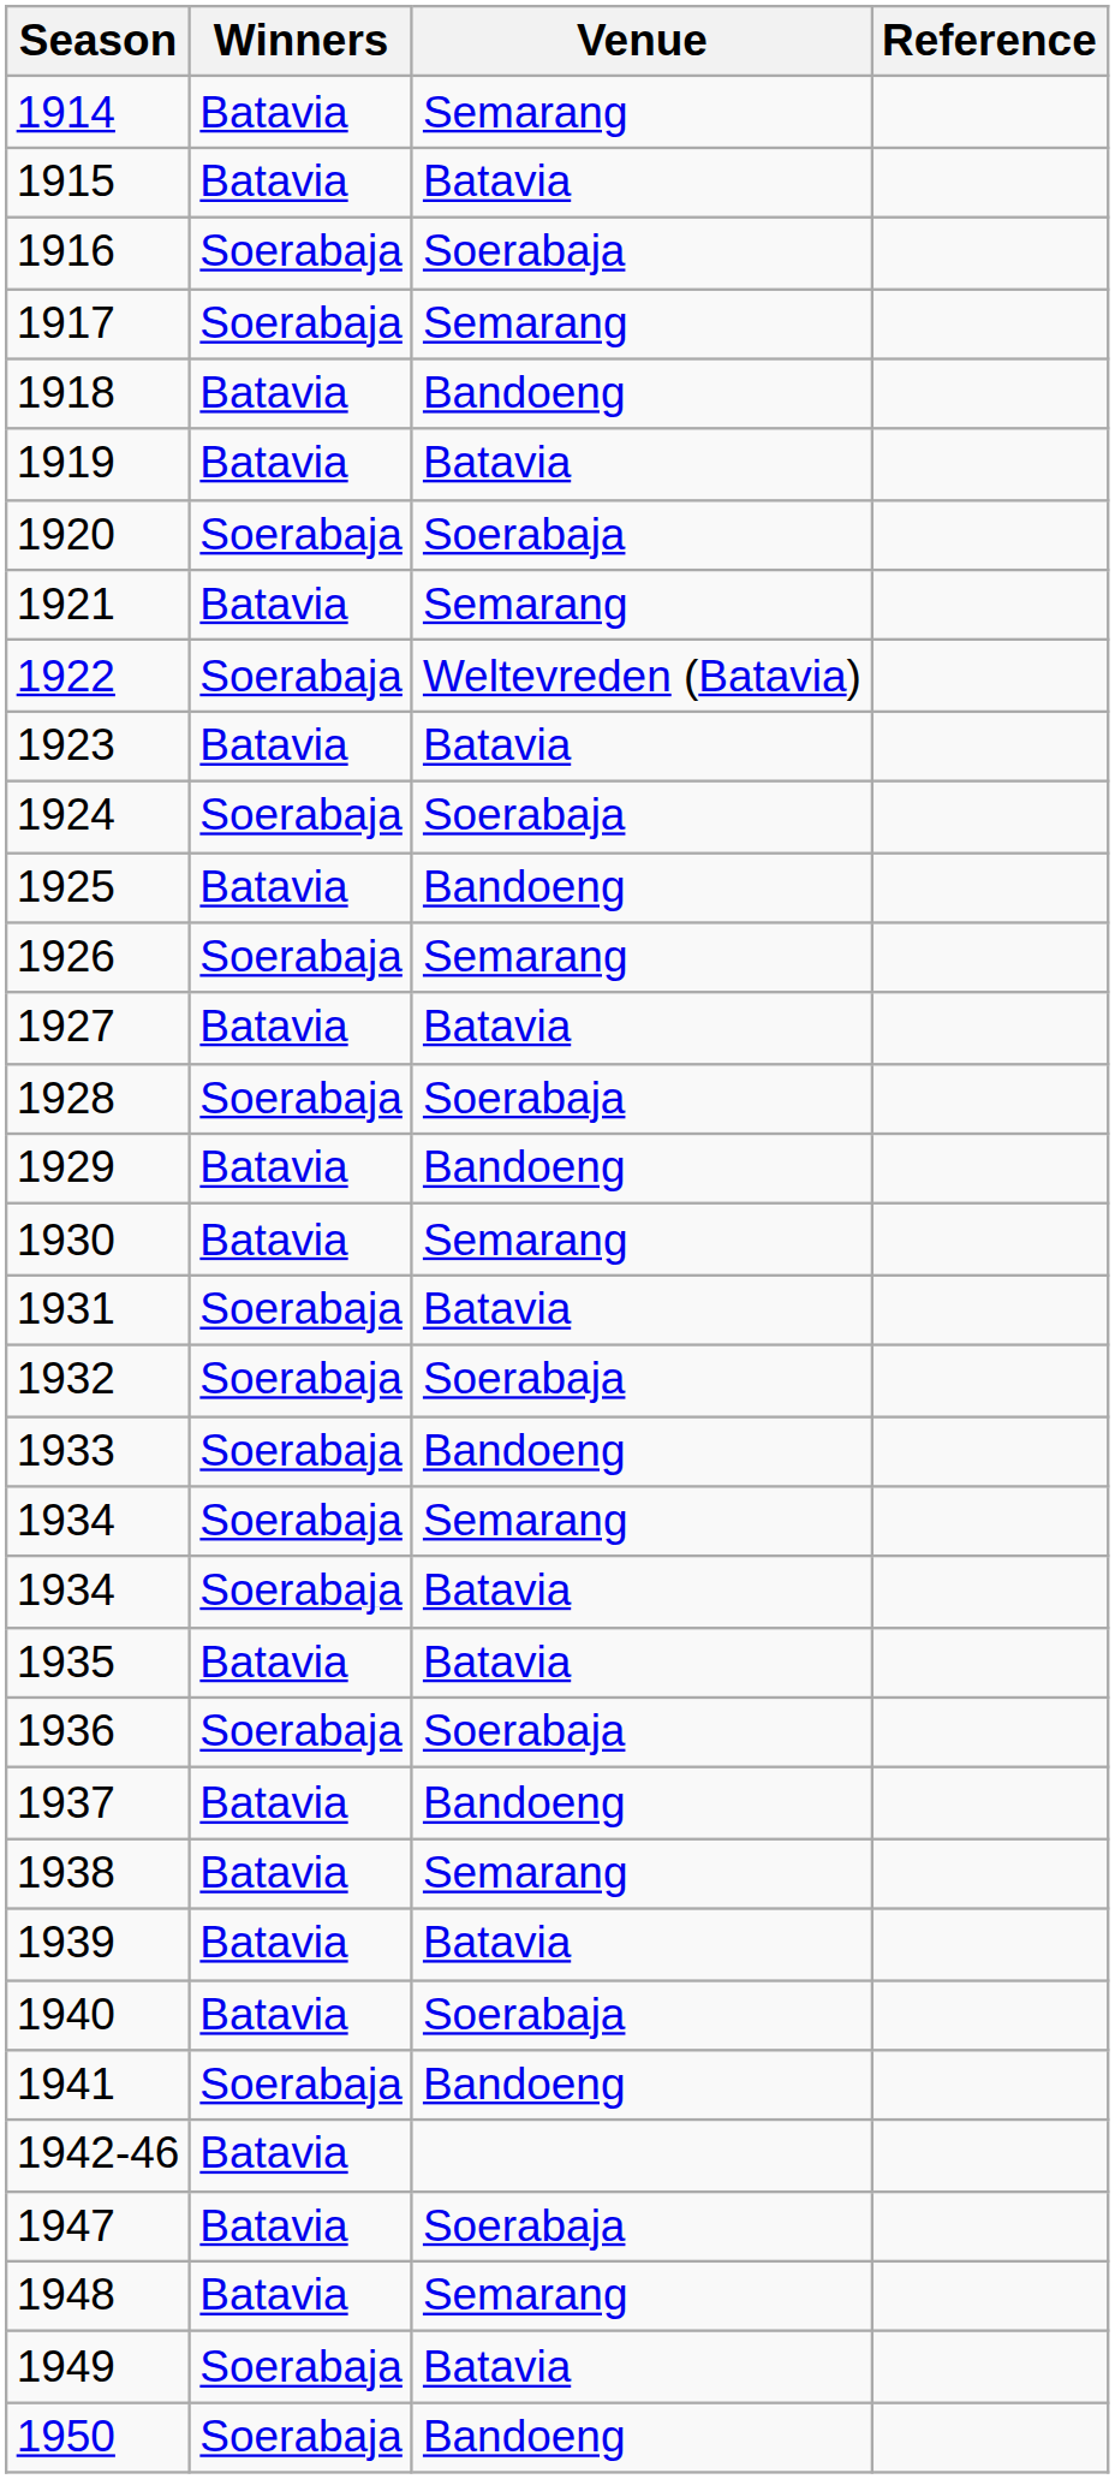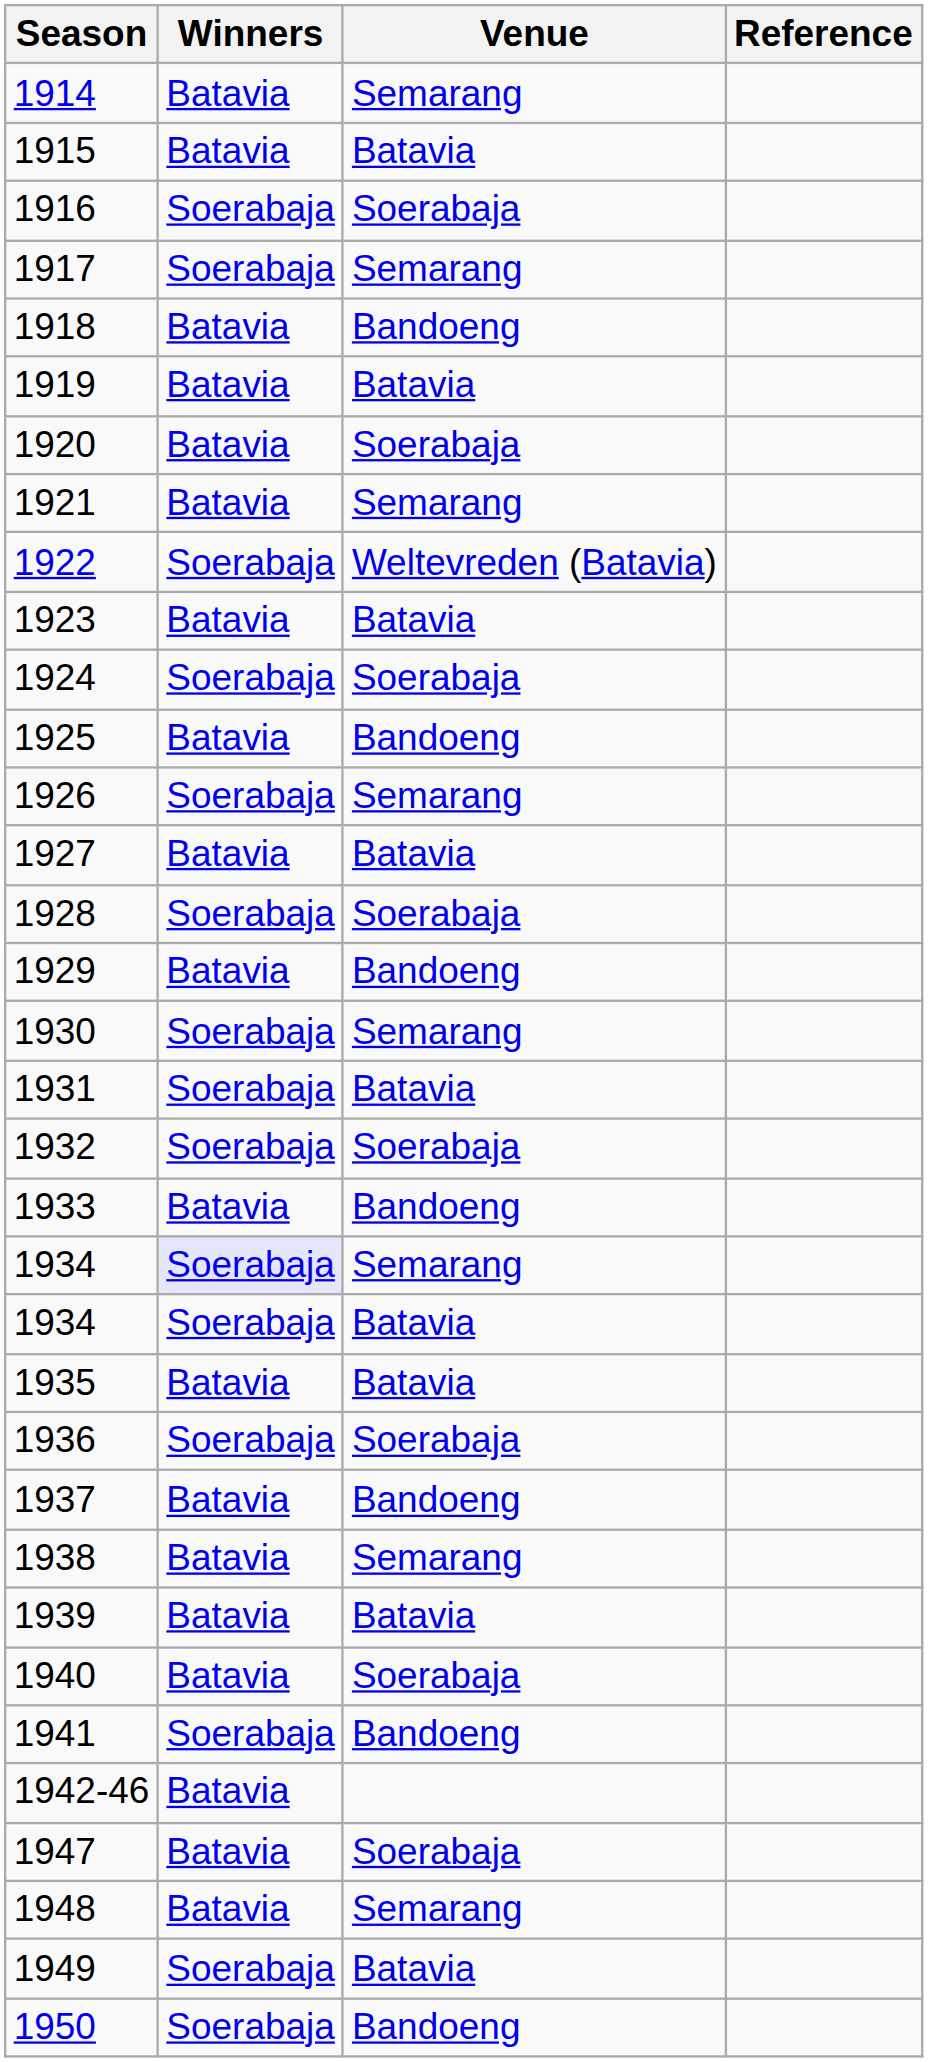1920 | Winners: Soerabaja -> Batavia
1930 | Winners: Batavia -> Soerabaja
1933 | Winners: Soerabaja -> Batavia
1934 / Semarang | Winners: no background -> lavender background
